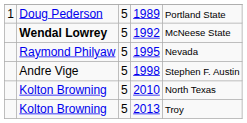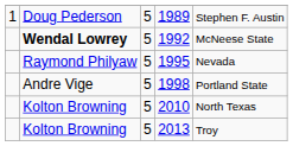1989 | column 5: Portland State -> Stephen F. Austin
1998 | column 5: Stephen F. Austin -> Portland State
